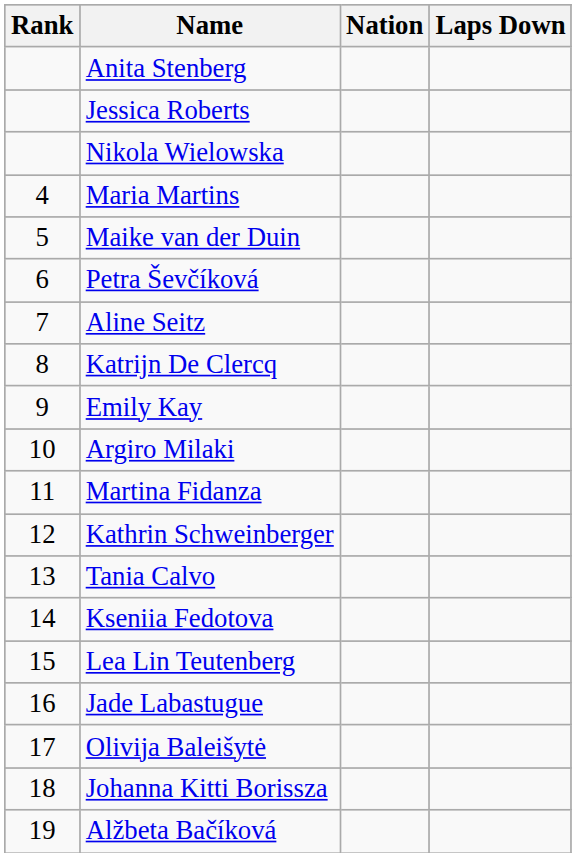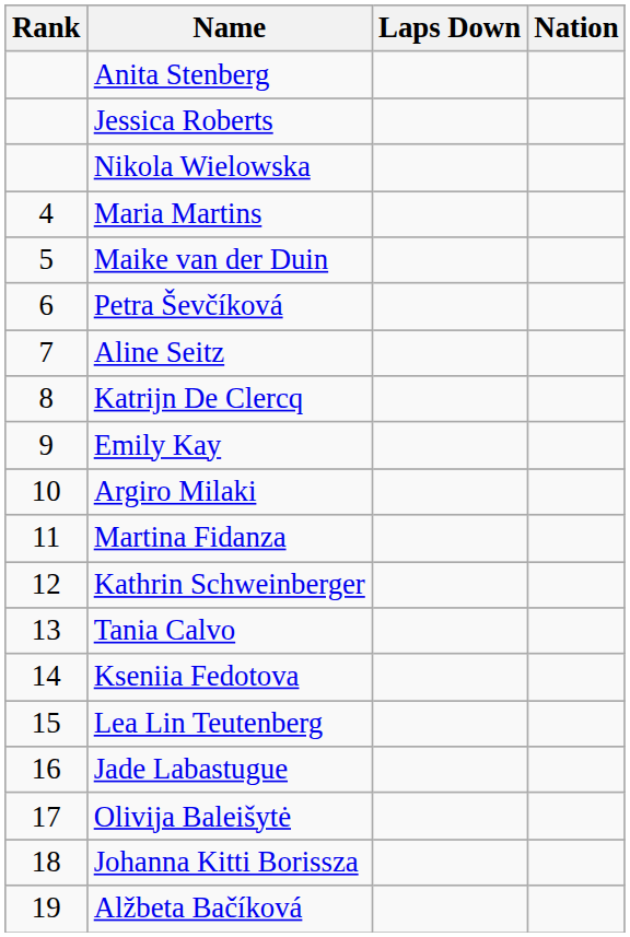columns swapped: Nation <-> Laps Down
